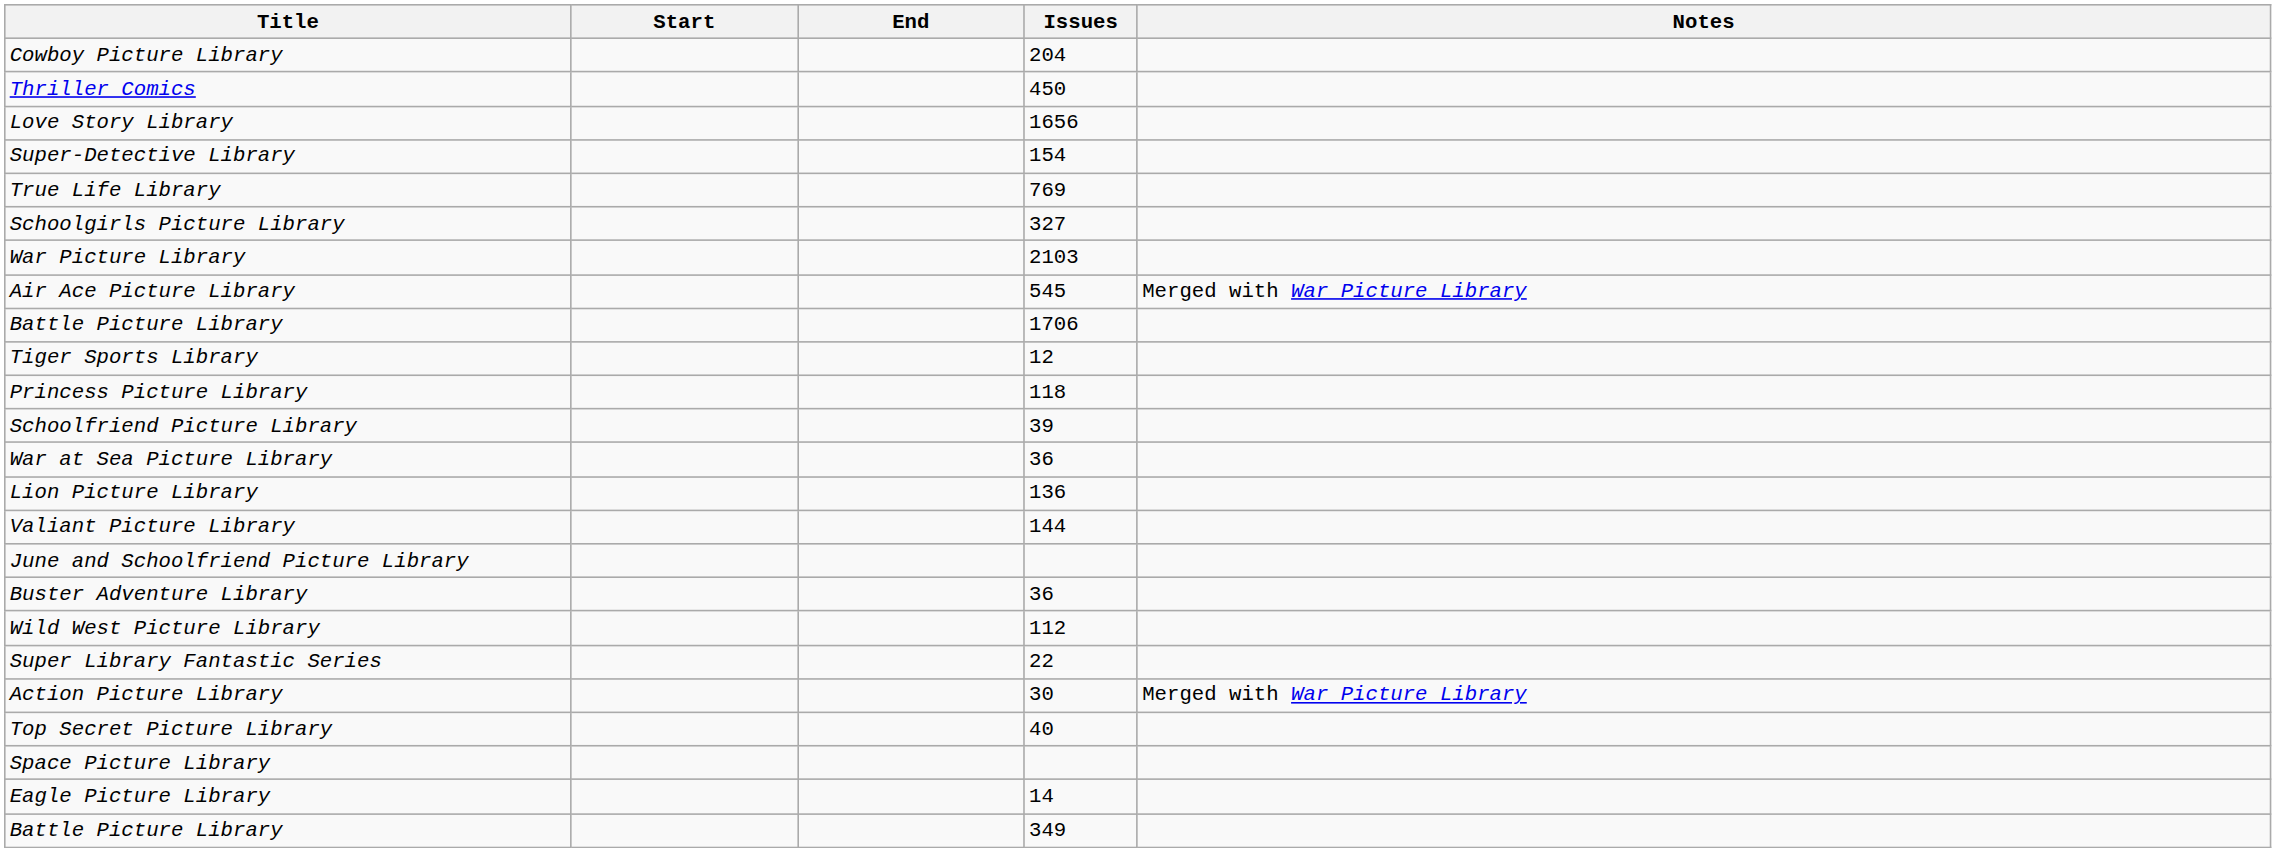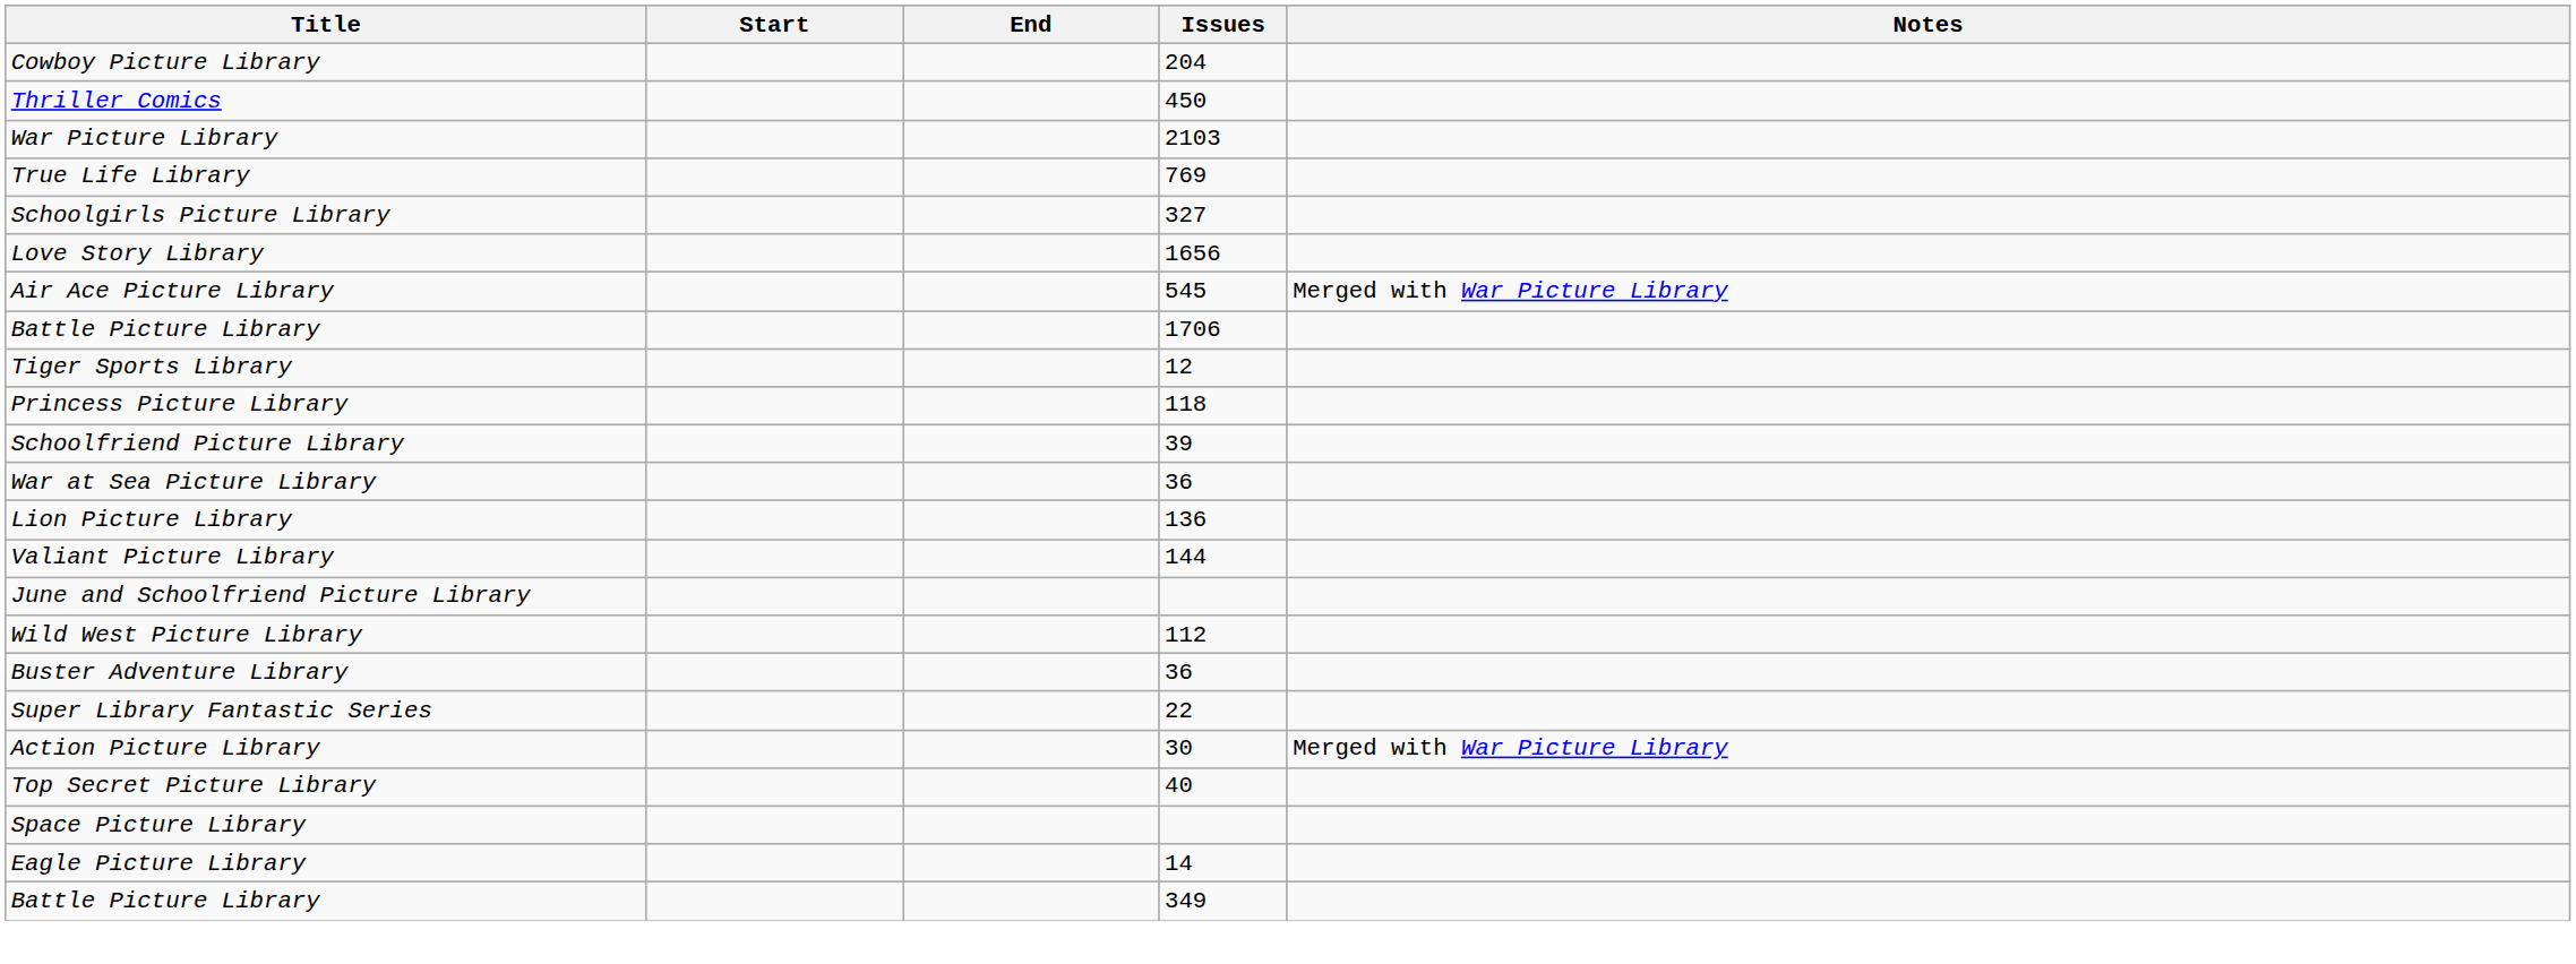rows swapped: Love Story Library <-> War Picture Library
- row: Super-Detective Library | 154
rows swapped: Wild West Picture Library <-> Buster Adventure Library
